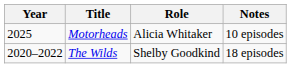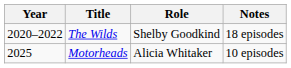rows swapped: The Wilds <-> Motorheads
